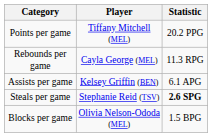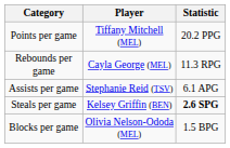Assists per game | Player: Kelsey Griffin (BEN) -> Stephanie Reid (TSV)
Steals per game | Player: Stephanie Reid (TSV) -> Kelsey Griffin (BEN)
